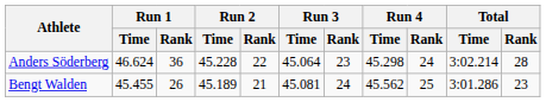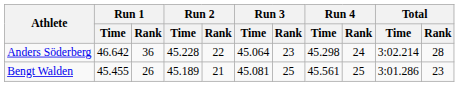Anders Söderberg | Run 1 / Time: 46.624 -> 46.642
Bengt Walden | Run 3 / Rank: 24 -> 25
Bengt Walden | Run 4 / Time: 45.562 -> 45.561
